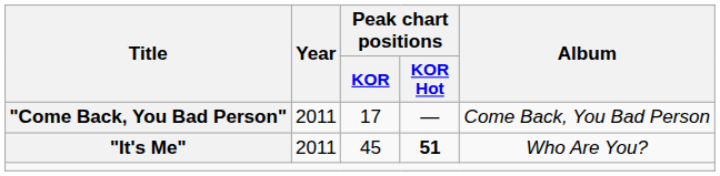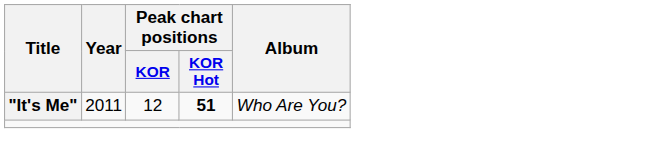- row: "Come Back, You Bad Person" | 2011 | 17 | — | Come Back, You Bad Person
"It's Me" | Peak chart positions / KOR: 45 -> 12
